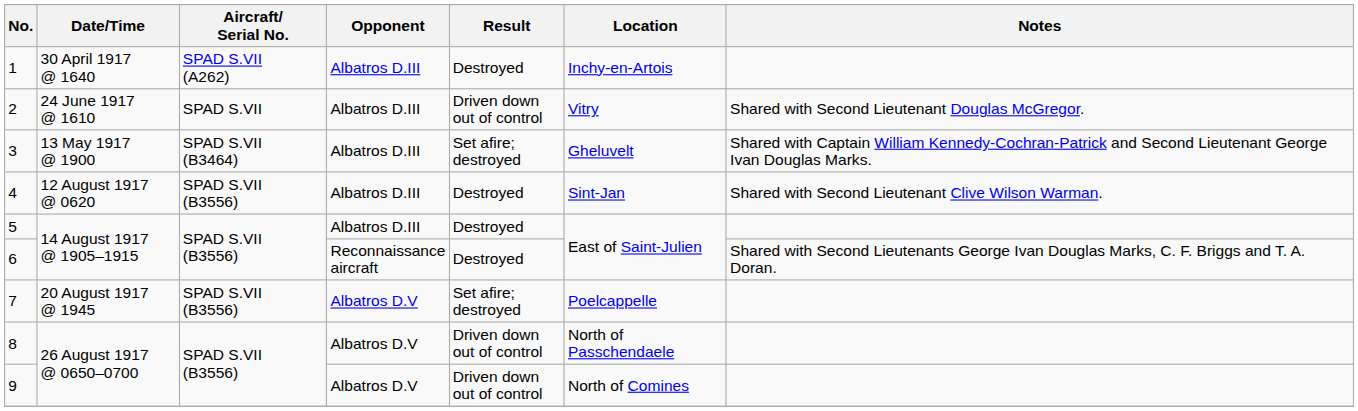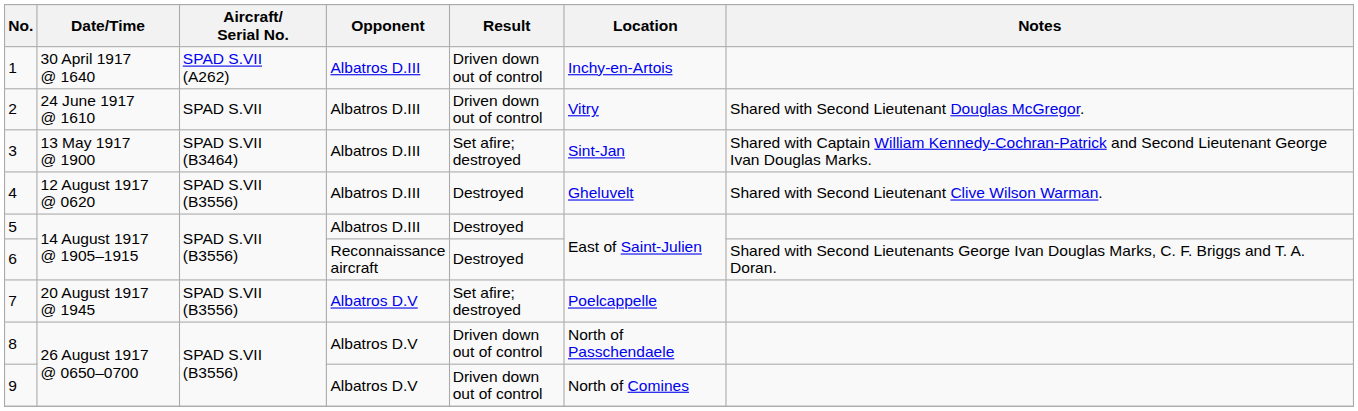1 | Result: Destroyed -> Driven down out of control
3 | Location: Gheluvelt -> Sint-Jan
4 | Location: Sint-Jan -> Gheluvelt
